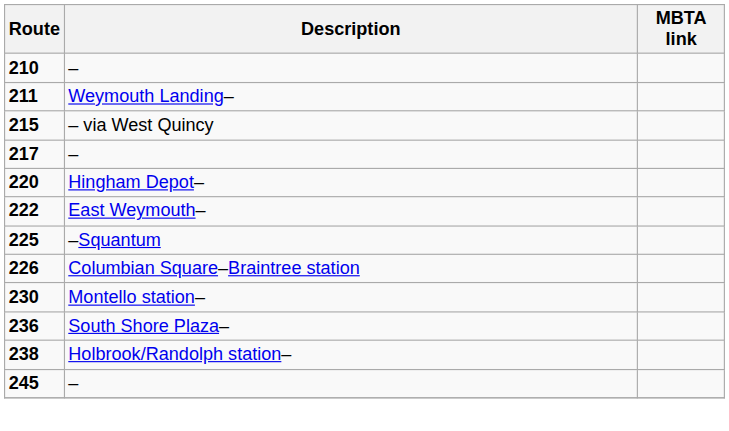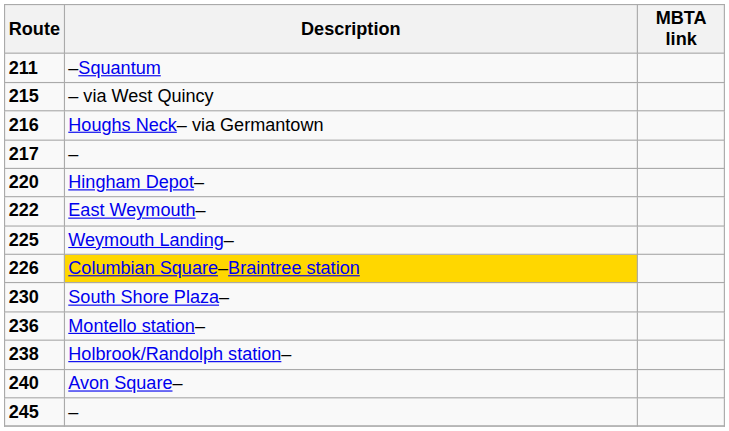- row: 210 | –
211 | Description: Weymouth Landing– -> –Squantum
+ row: 216 | Houghs Neck– via Germantown
225 | Description: –Squantum -> Weymouth Landing–
226 | Description: no background -> gold background
230 | Description: Montello station– -> South Shore Plaza–
236 | Description: South Shore Plaza– -> Montello station–
+ row: 240 | Avon Square–
